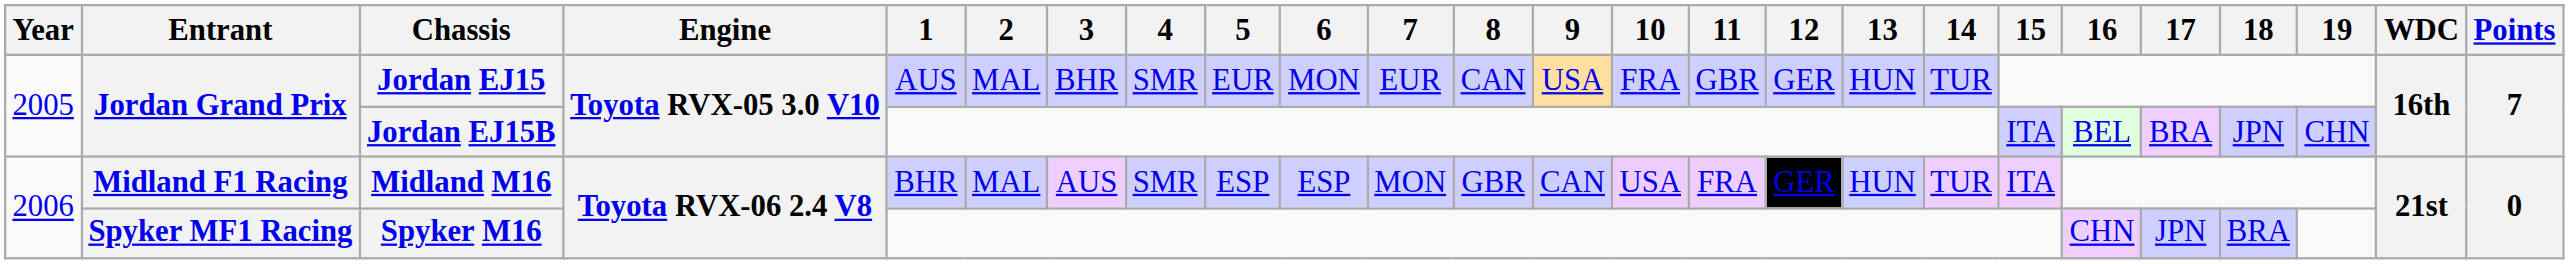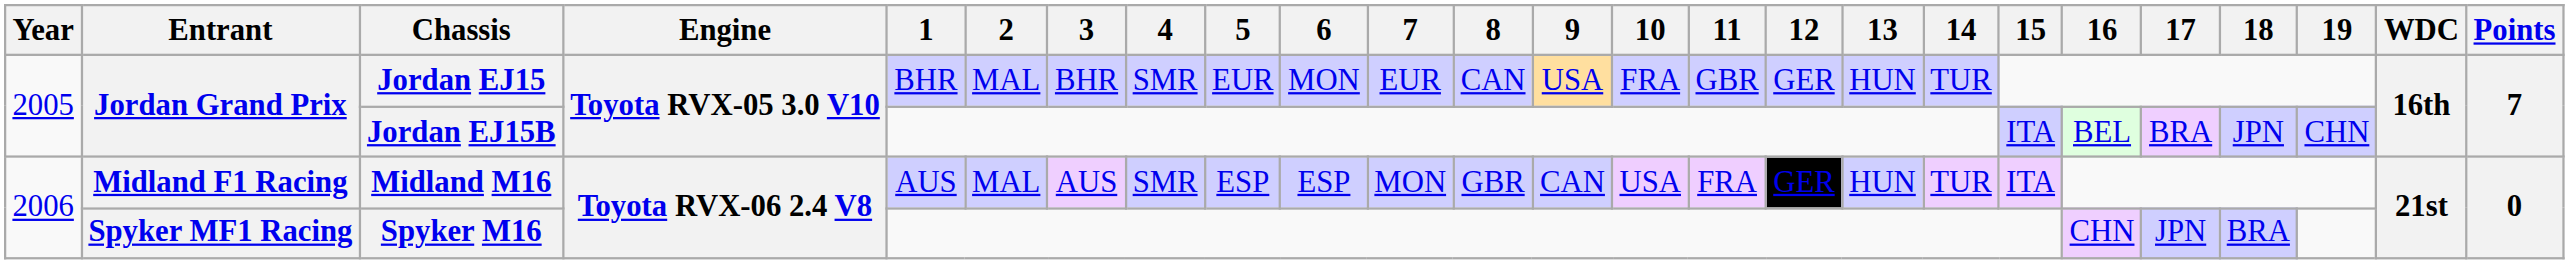Jordan EJ15 | 1: AUS -> BHR
Midland M16 | 1: BHR -> AUS
